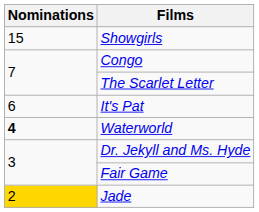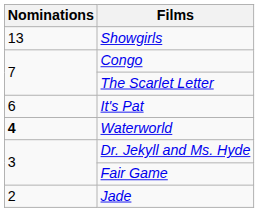Showgirls | Nominations: 15 -> 13
Jade | Nominations: gold background -> no background
